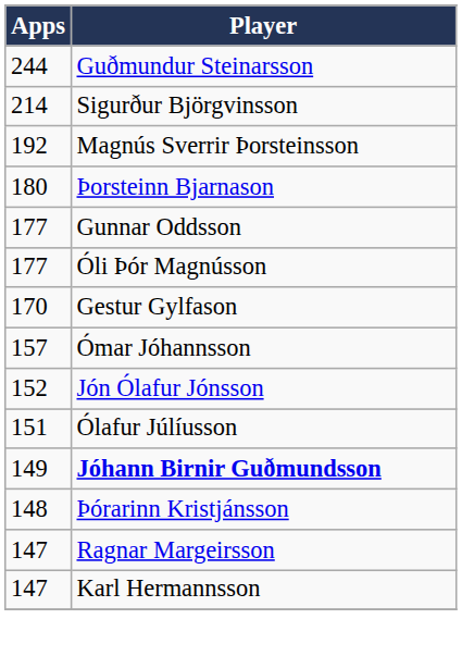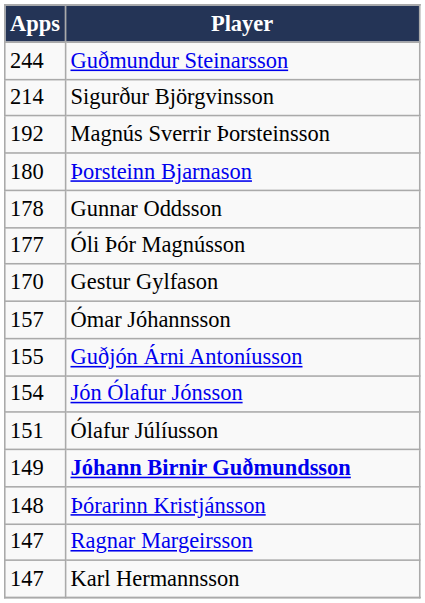Gunnar Oddsson | Apps: 177 -> 178
+ row: 155 | Guðjón Árni Antoníusson
Jón Ólafur Jónsson | Apps: 152 -> 154
